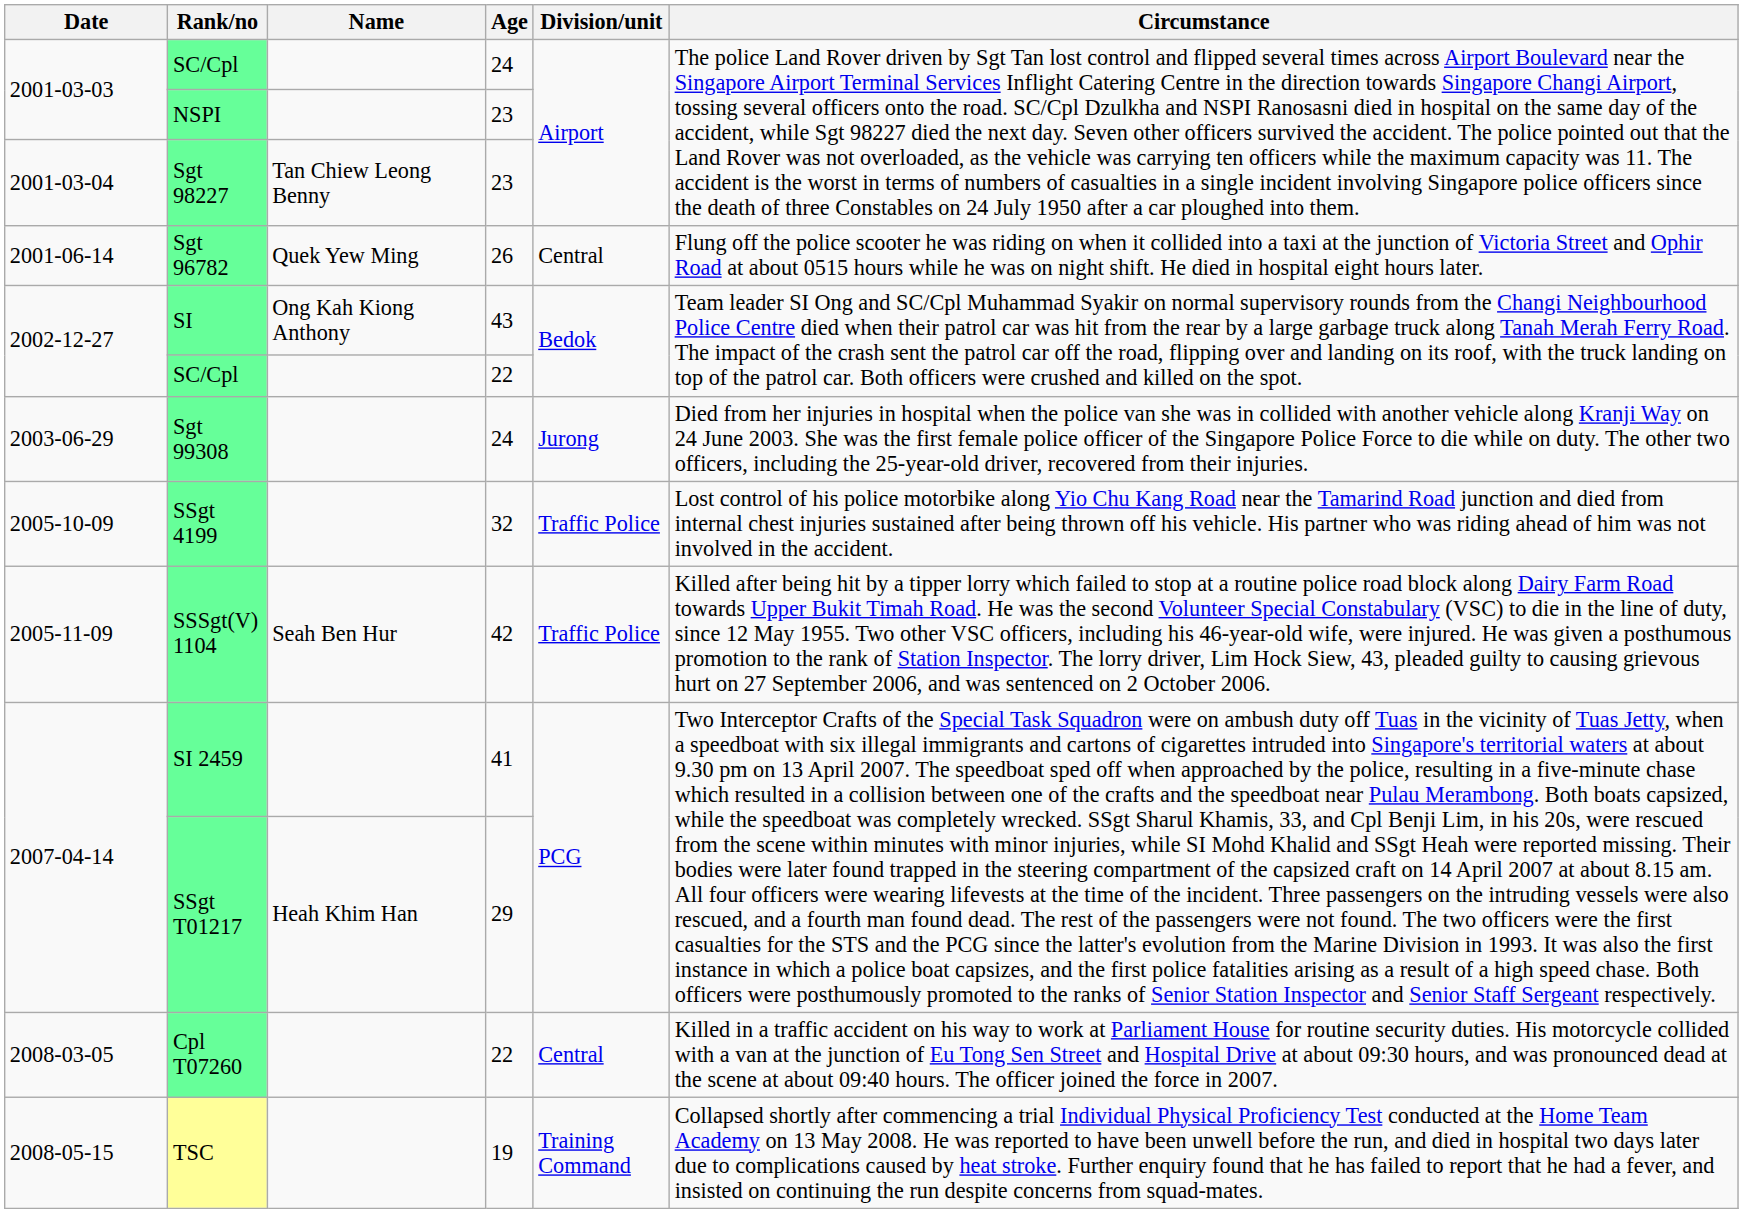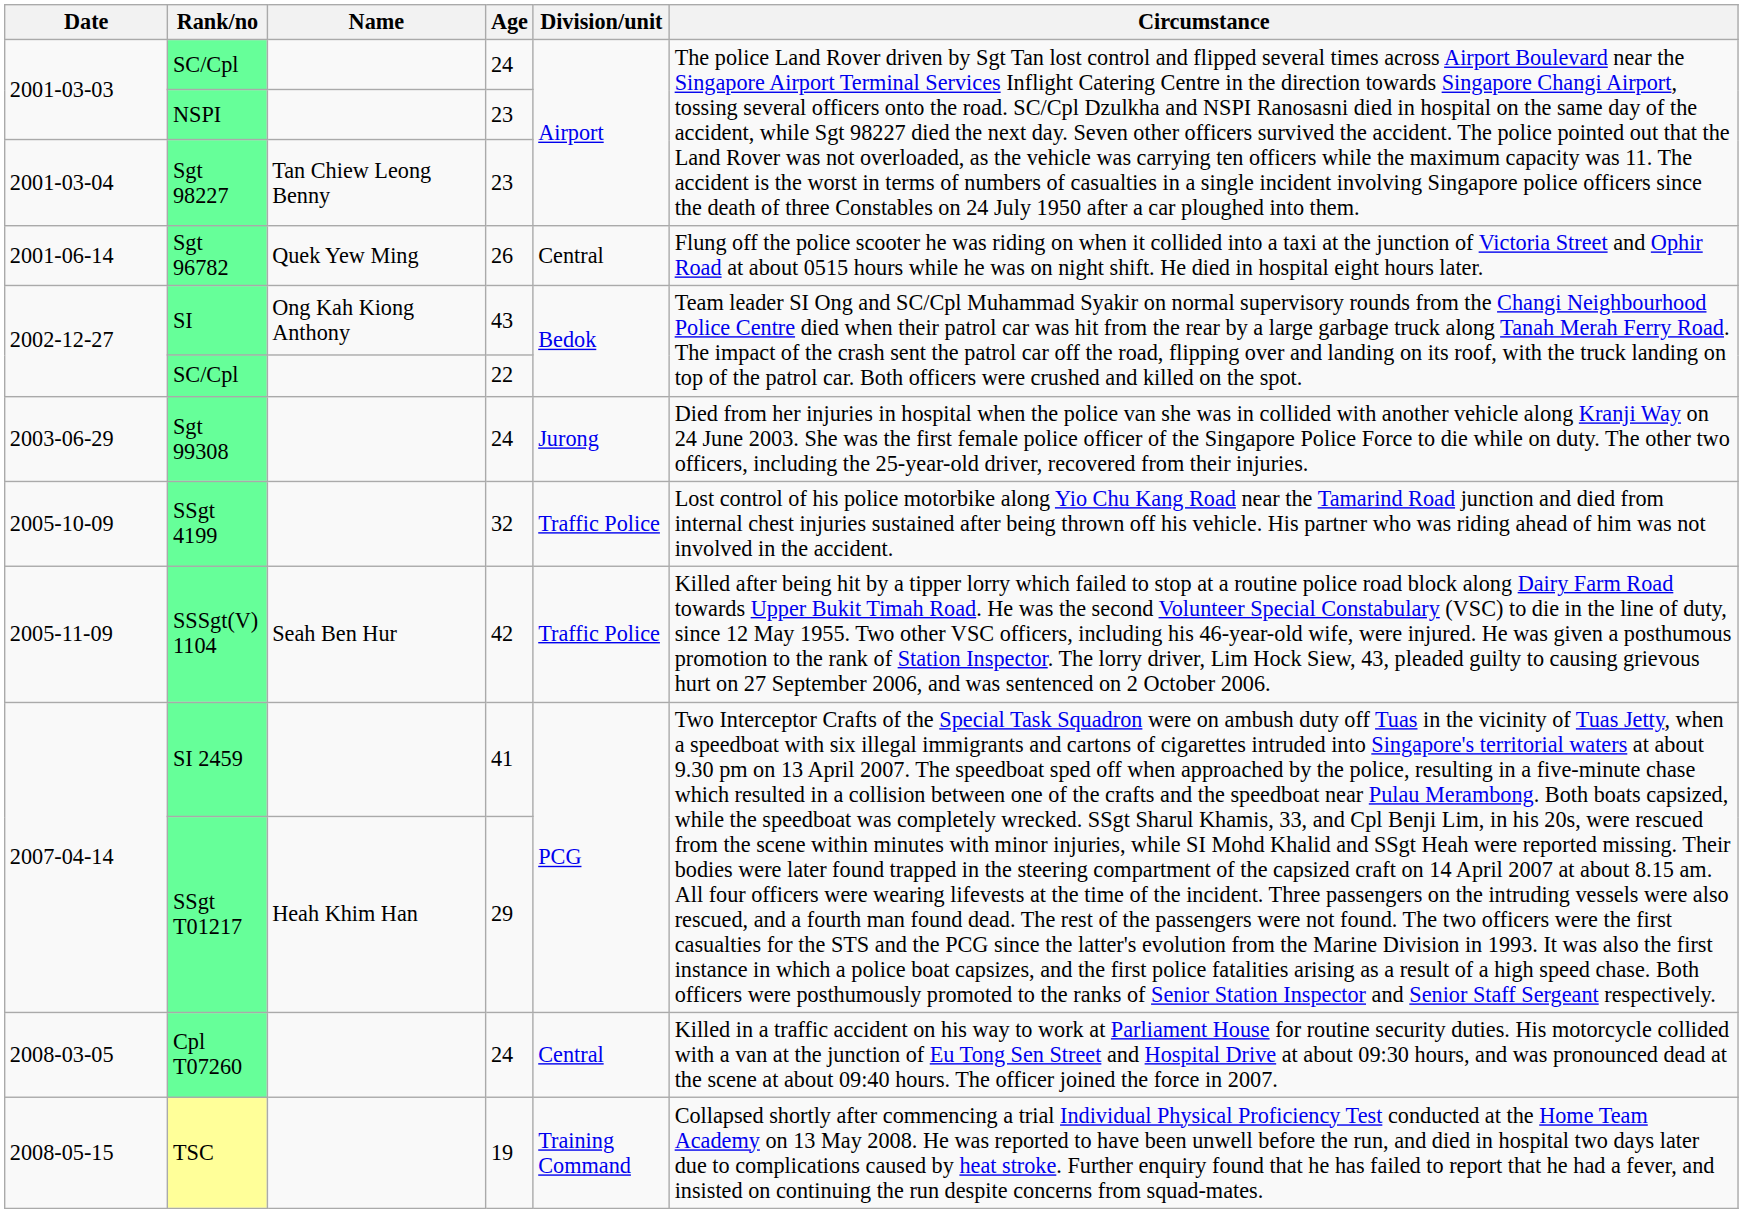Cpl T07260 | Age: 22 -> 24
